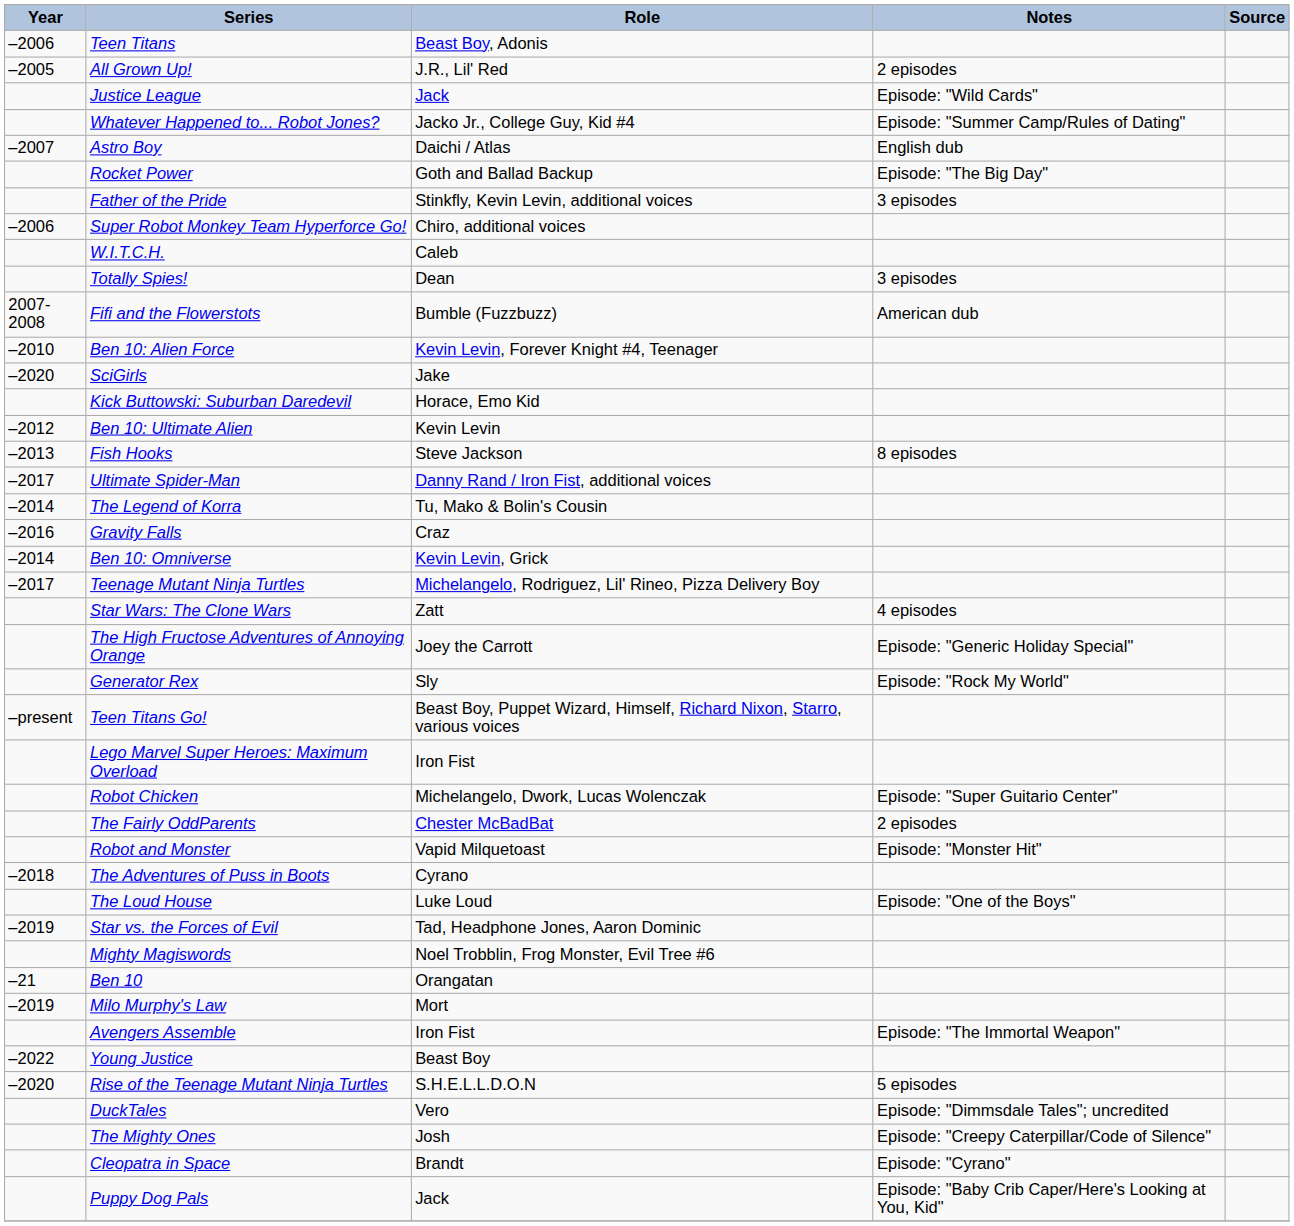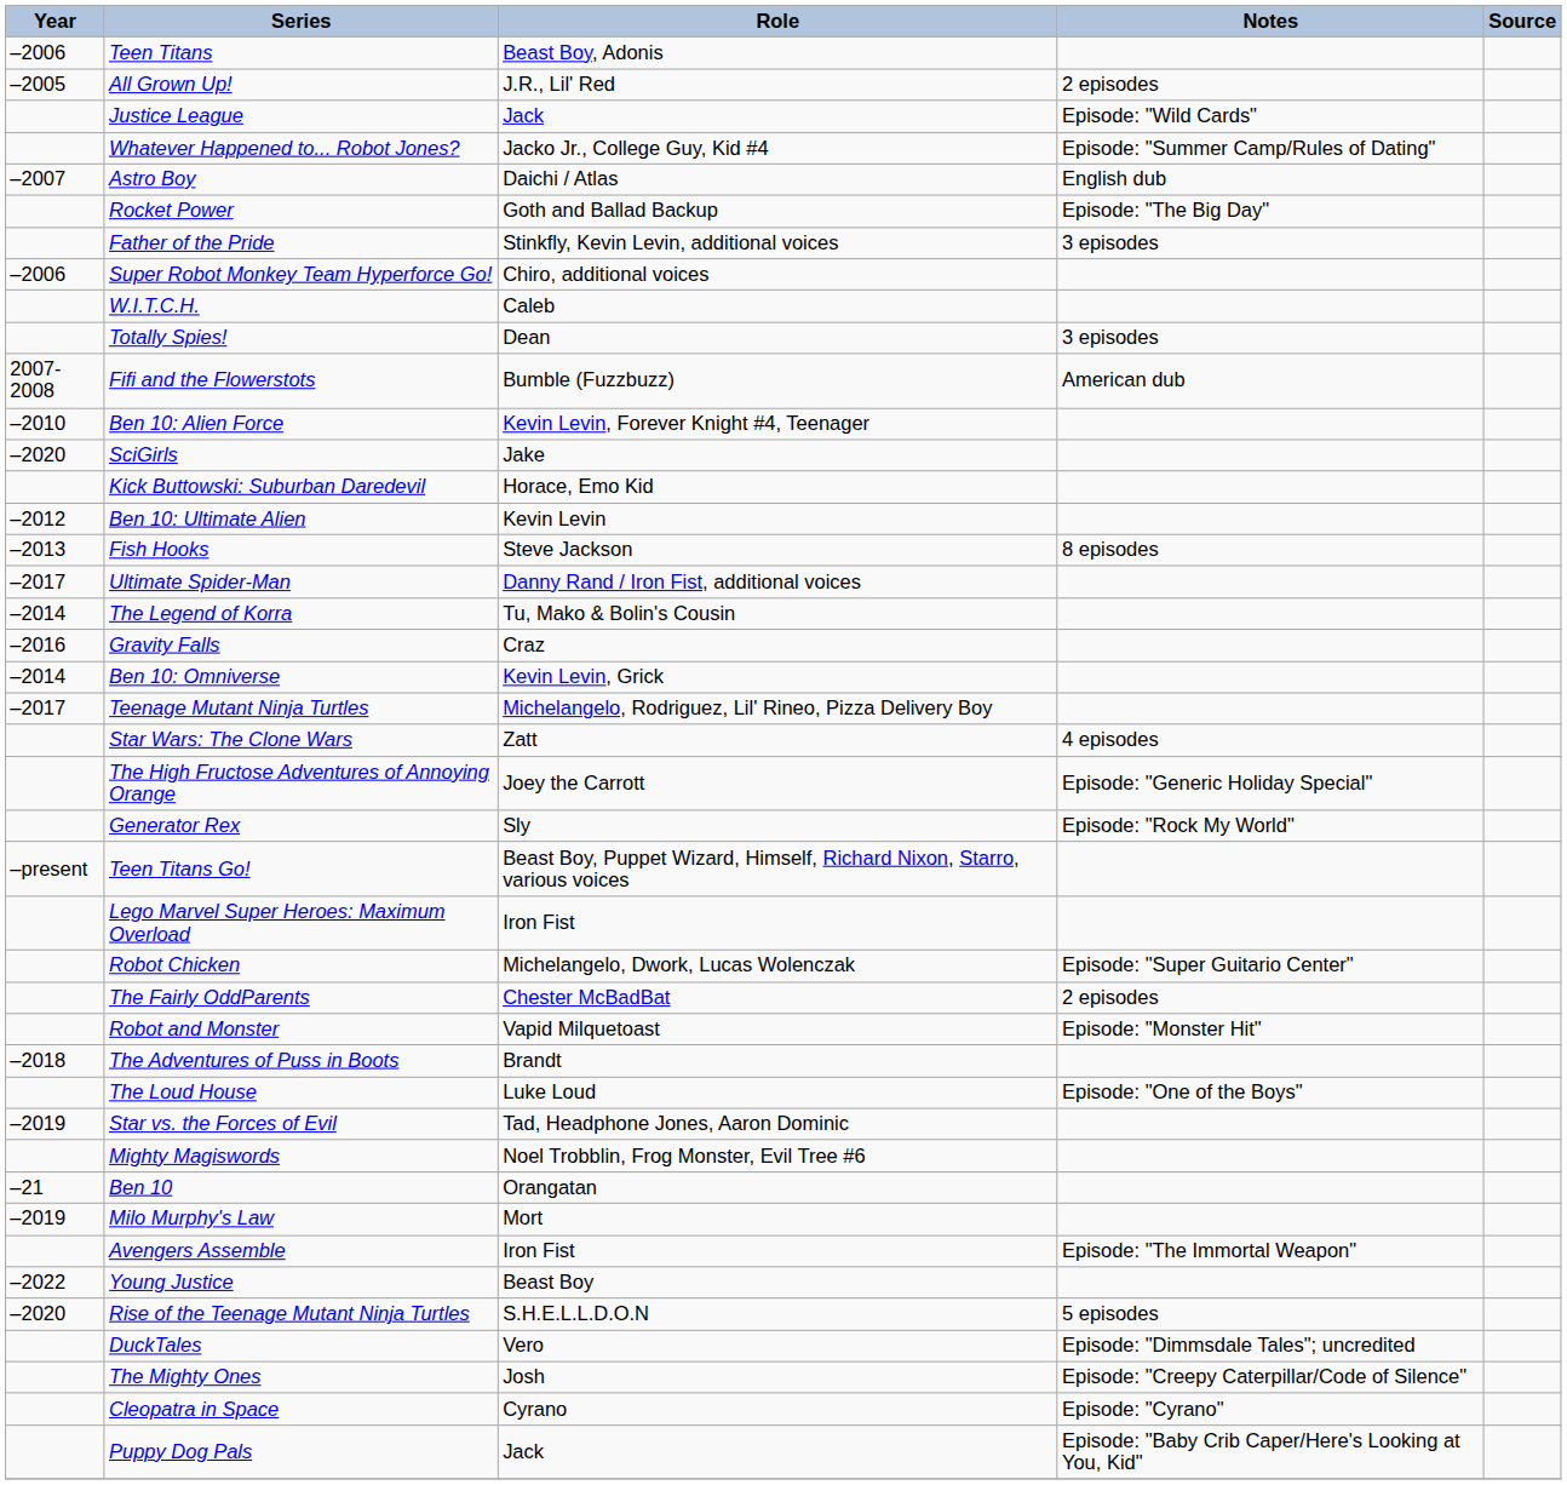The Adventures of Puss in Boots | Role: Cyrano -> Brandt
Cleopatra in Space | Role: Brandt -> Cyrano
